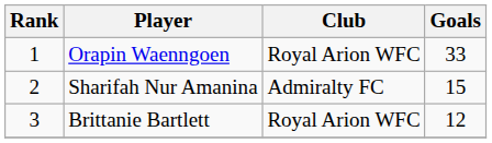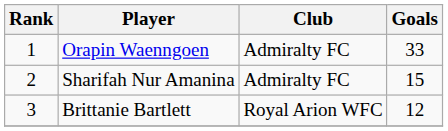Orapin Waenngoen | Club: Royal Arion WFC -> Admiralty FC
